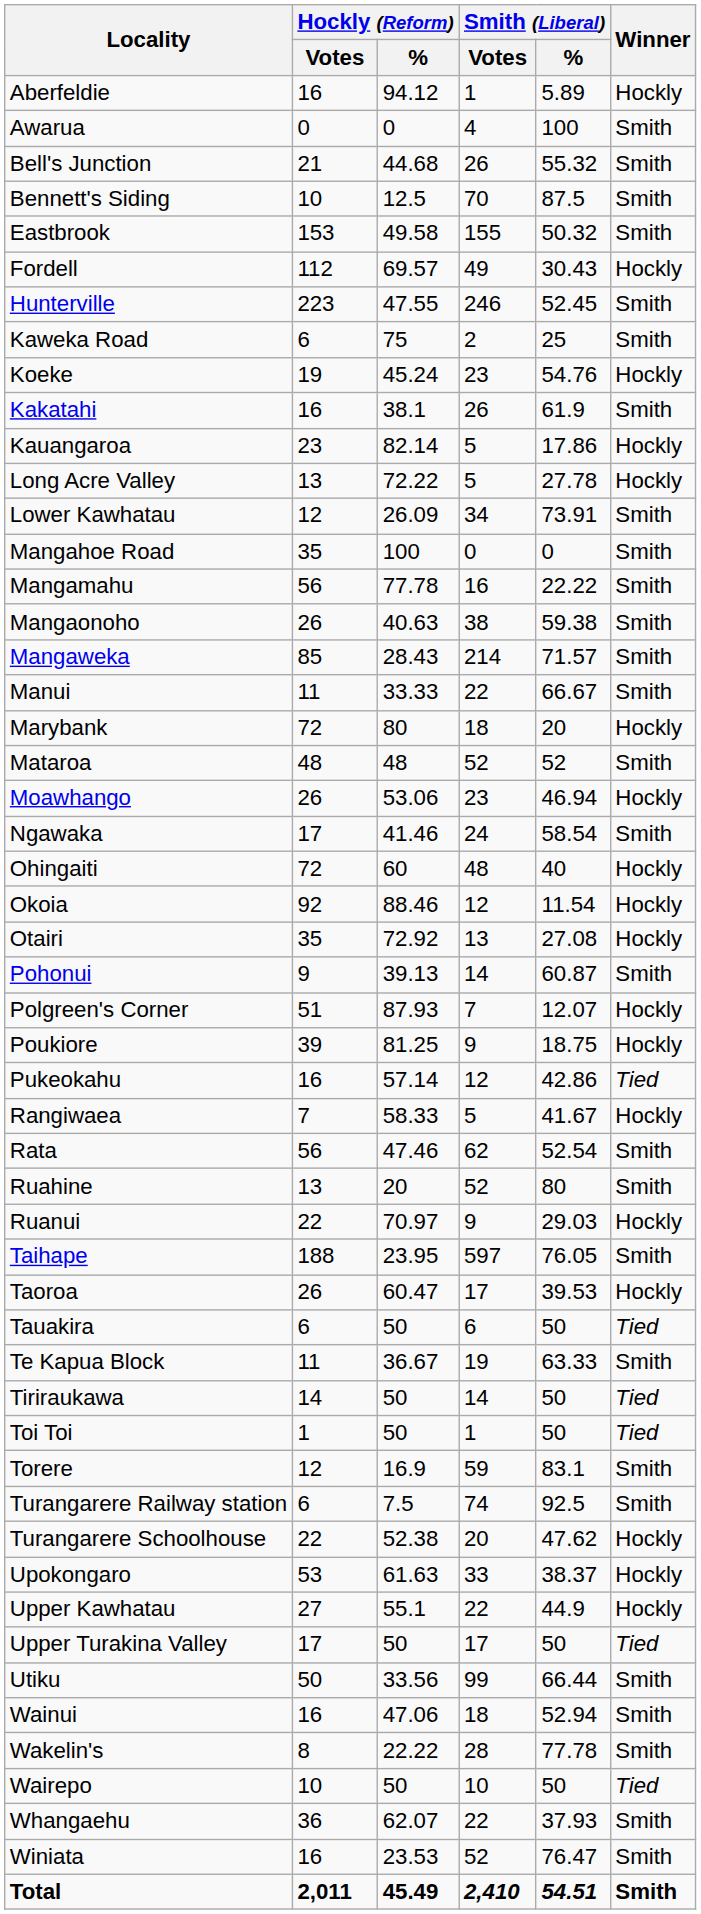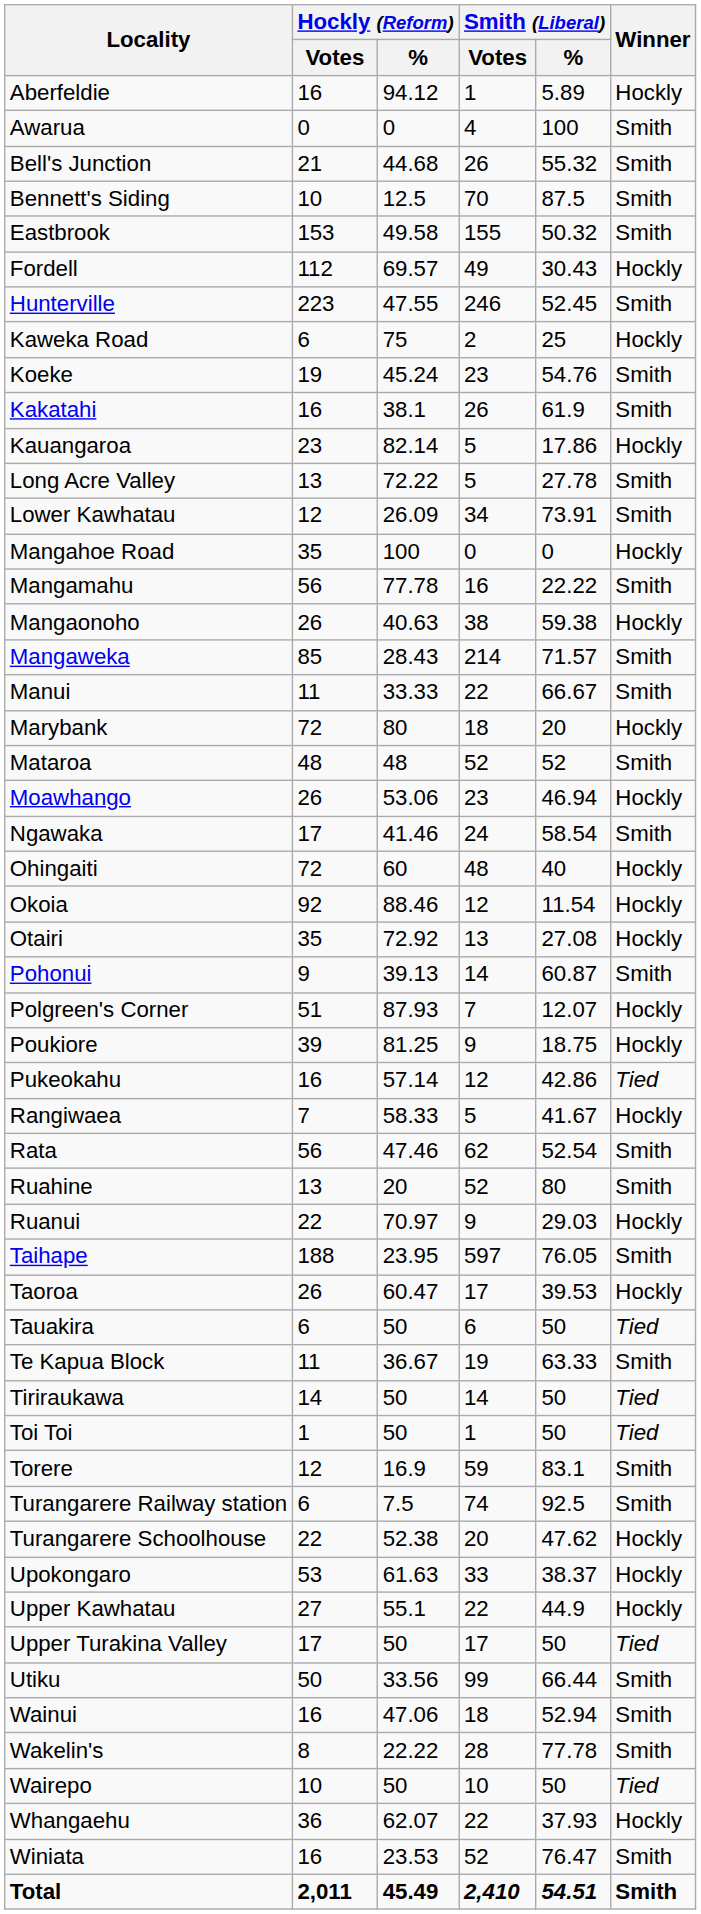Kaweka Road | Winner: Smith -> Hockly
Koeke | Winner: Hockly -> Smith
Long Acre Valley | Winner: Hockly -> Smith
Mangahoe Road | Winner: Smith -> Hockly
Mangaonoho | Winner: Smith -> Hockly
Whangaehu | Winner: Smith -> Hockly
